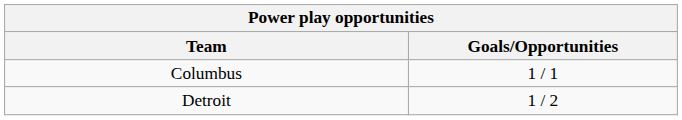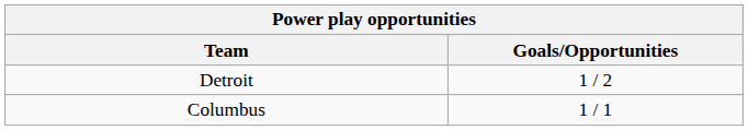rows swapped: Detroit <-> Columbus
